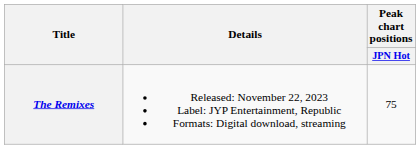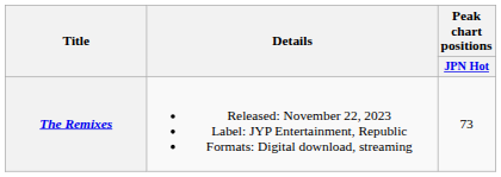The Remixes | Peak chart positions / JPN Hot: 75 -> 73
